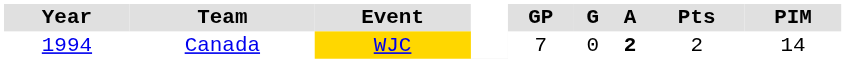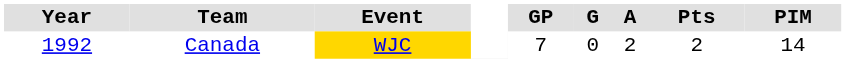Canada | Year: 1994 -> 1992
Canada | A: bold -> normal
